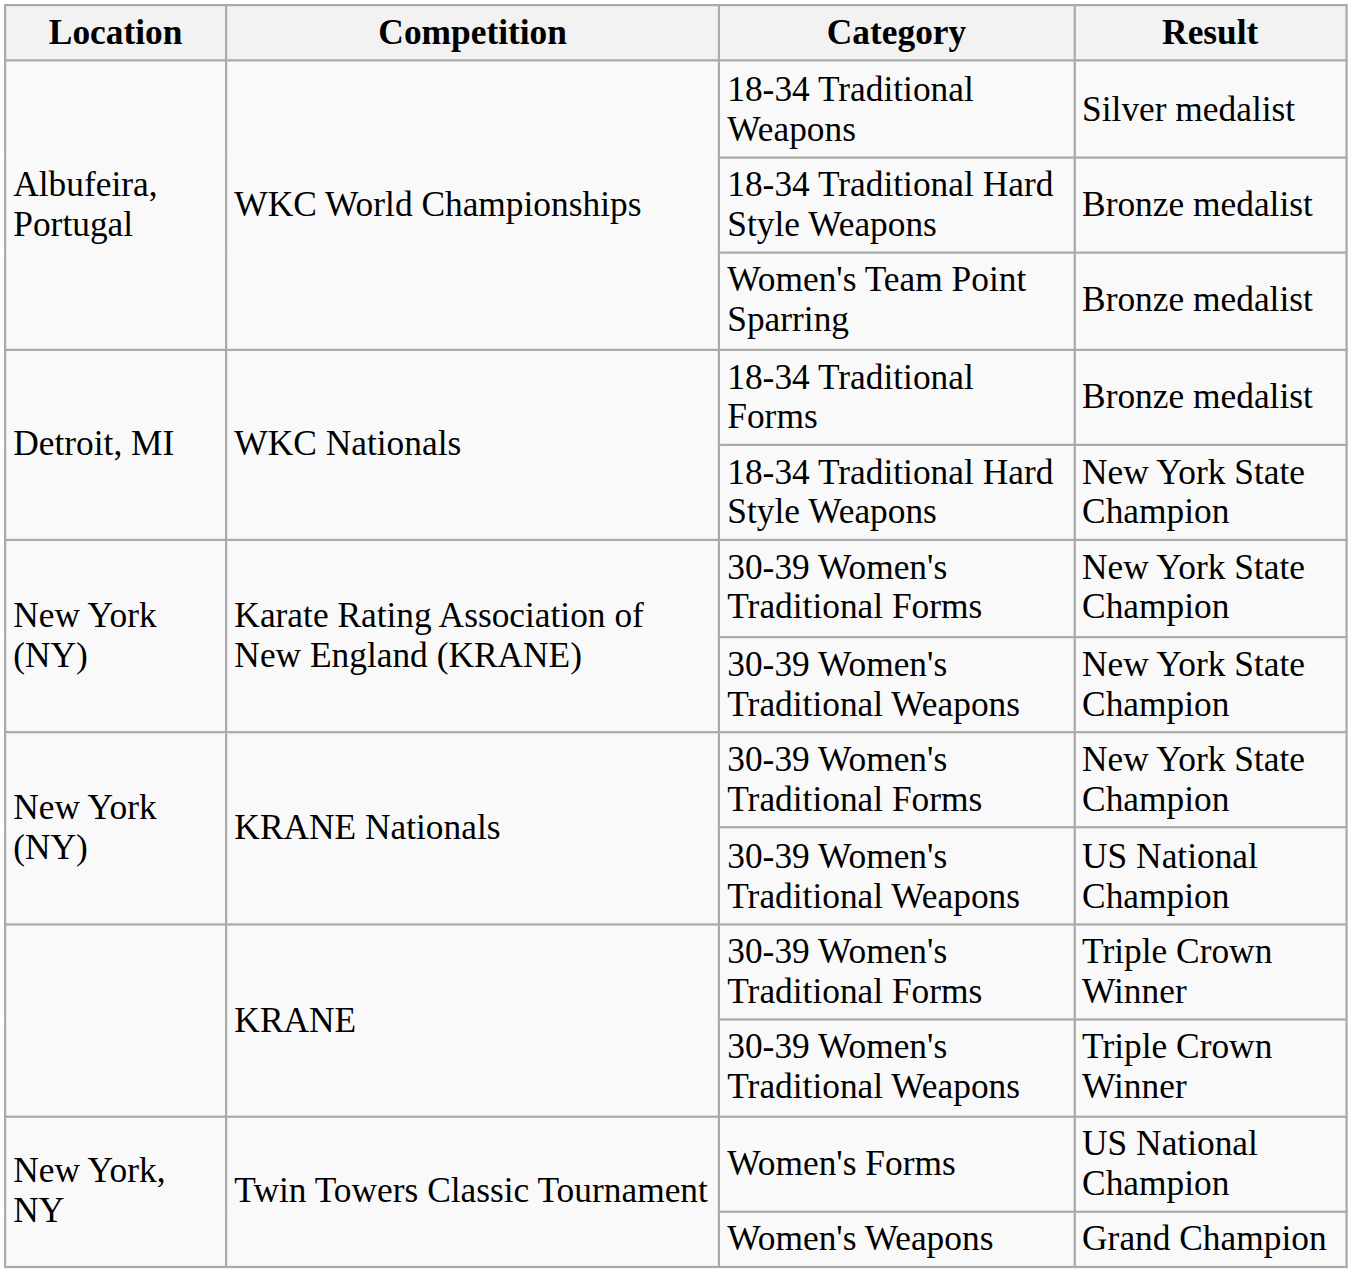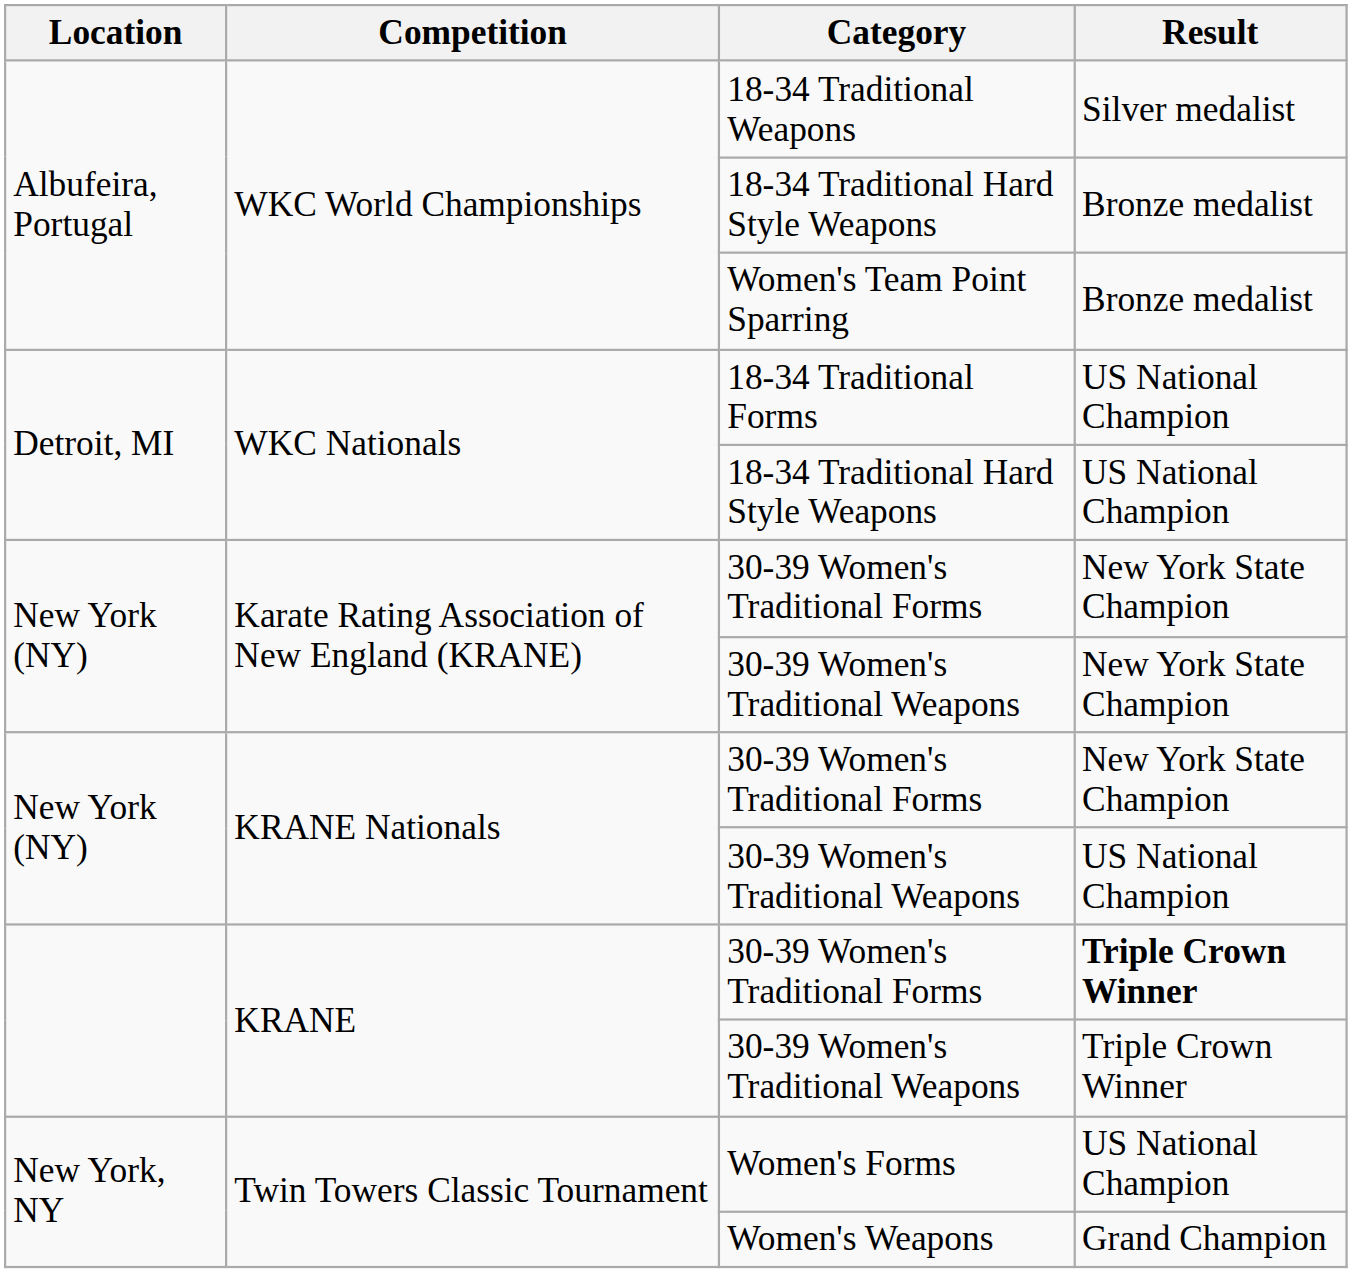18-34 Traditional Forms | Result: Bronze medalist -> US National Champion
WKC Nationals / 18-34 Traditional Hard Style Weapons | Result: New York State Champion -> US National Champion
KRANE / 30-39 Women's Traditional Forms | Result: normal -> bold
